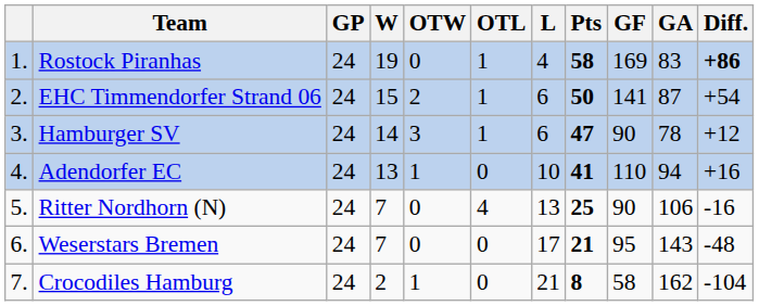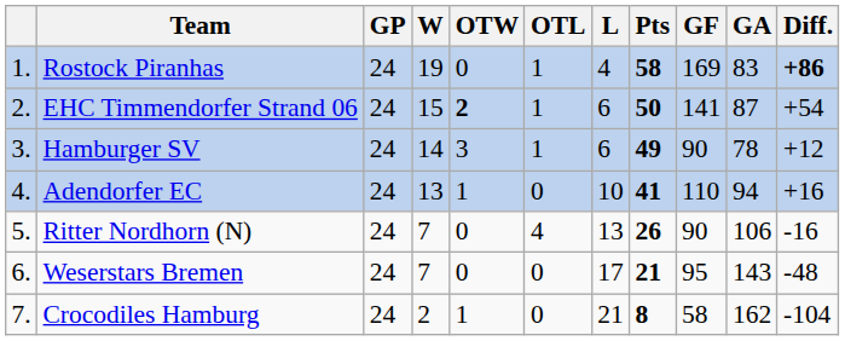EHC Timmendorfer Strand 06 | OTW: normal -> bold
Hamburger SV | Pts: 47 -> 49
Ritter Nordhorn (N) | Pts: 25 -> 26
